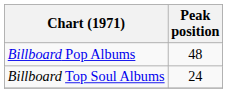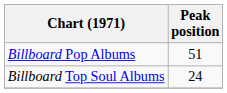Billboard Pop Albums | Peak position: 48 -> 51
